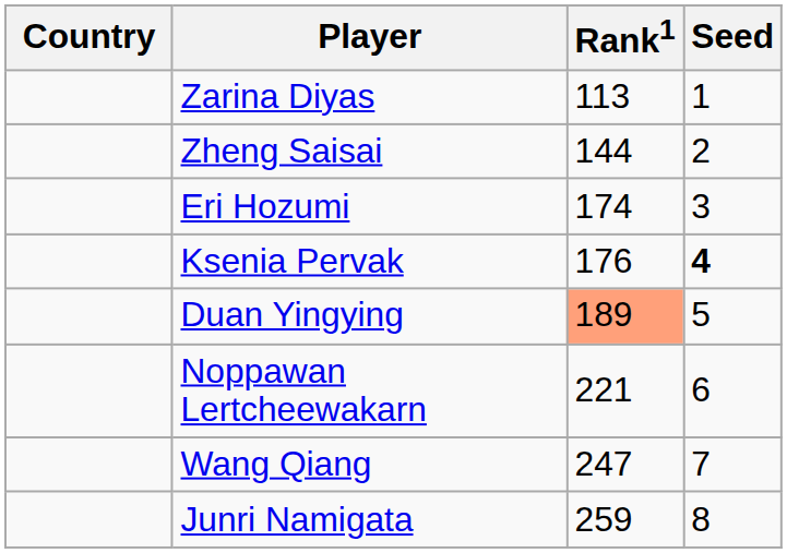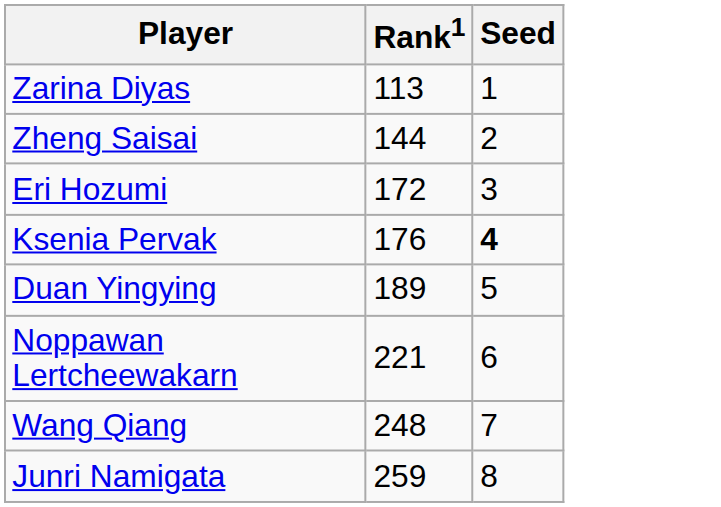- column: Country
Eri Hozumi | Rank1: 174 -> 172
Duan Yingying | Rank1: lightsalmon background -> no background
Wang Qiang | Rank1: 247 -> 248
